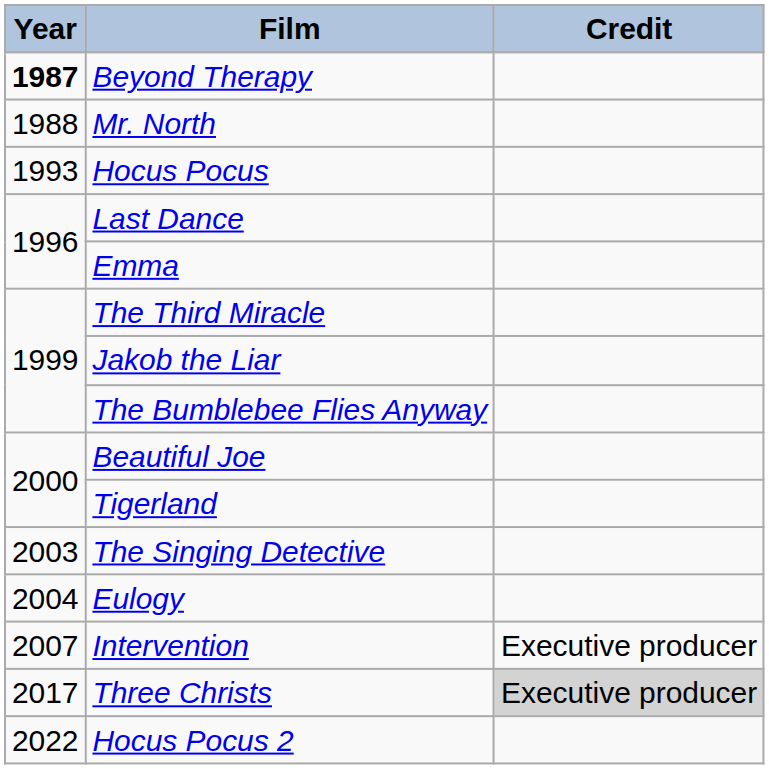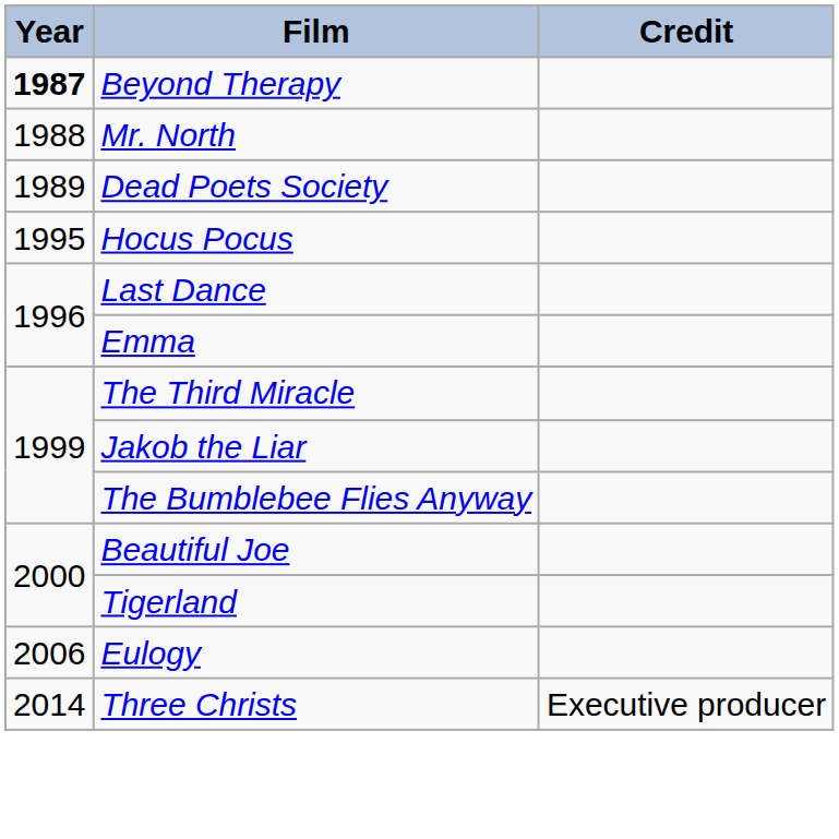+ row: 1989 | Dead Poets Society
Hocus Pocus | Year: 1993 -> 1995
- row: 2003 | The Singing Detective
Eulogy | Year: 2004 -> 2006
- row: 2007 | Intervention | Executive producer
Three Christs | Year: 2017 -> 2014
Three Christs | Credit: lightgrey background -> no background
- row: 2022 | Hocus Pocus 2
